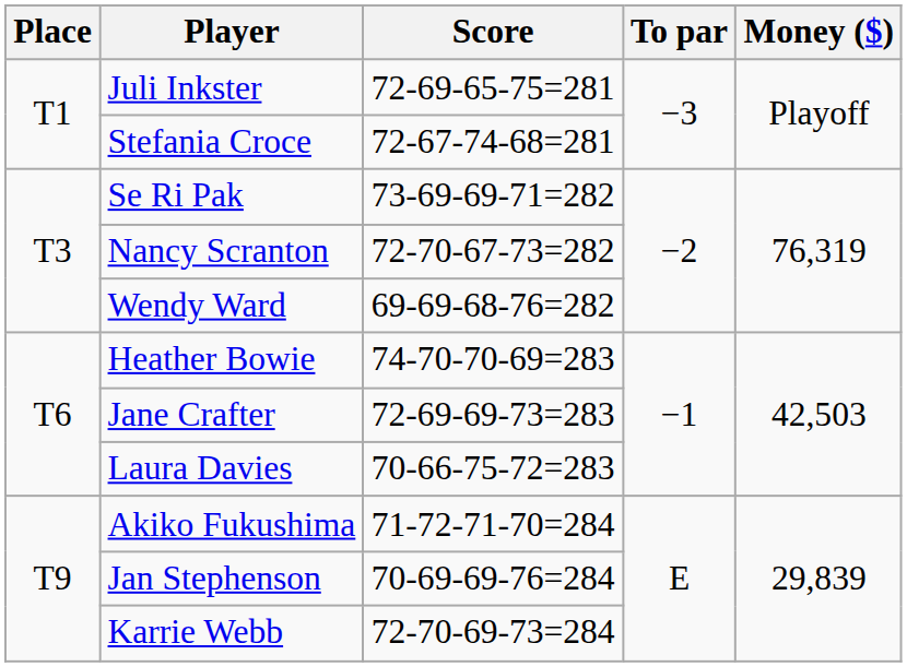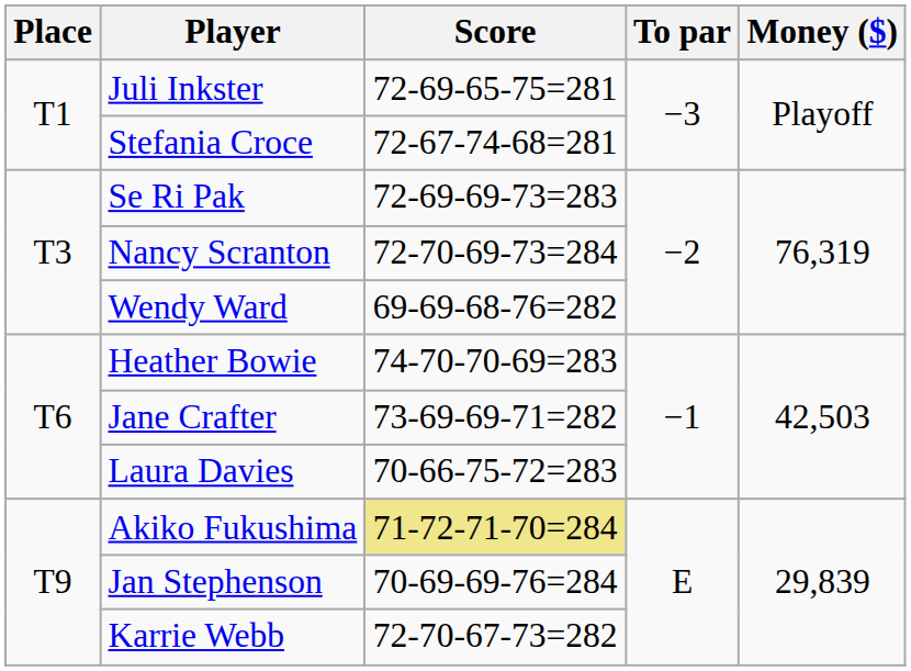Se Ri Pak | Score: 73-69-69-71=282 -> 72-69-69-73=283
Nancy Scranton | Score: 72-70-67-73=282 -> 72-70-69-73=284
Jane Crafter | Score: 72-69-69-73=283 -> 73-69-69-71=282
Akiko Fukushima | Score: no background -> khaki background
Karrie Webb | Score: 72-70-69-73=284 -> 72-70-67-73=282
